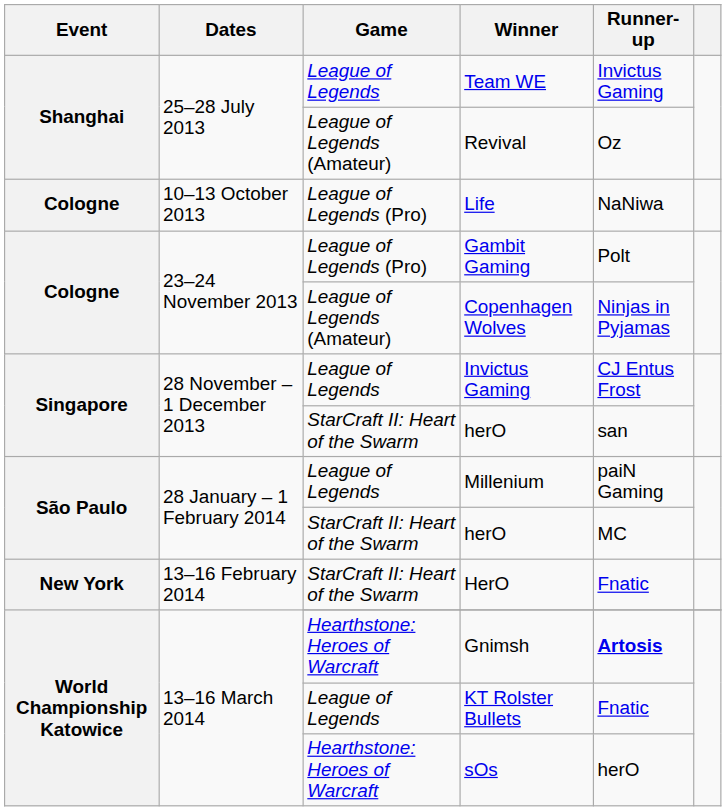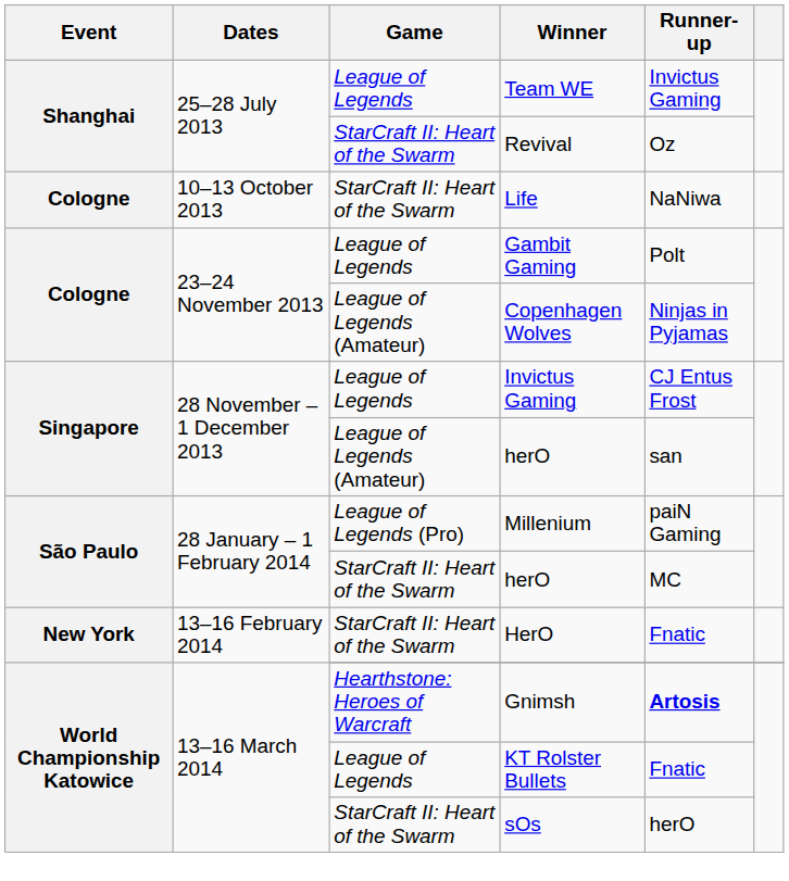Revival | Game: League of Legends (Amateur) -> StarCraft II: Heart of the Swarm
Life | Game: League of Legends (Pro) -> StarCraft II: Heart of the Swarm
Gambit Gaming | Game: League of Legends (Pro) -> League of Legends
28 November – 1 December 2013 / herO | Game: StarCraft II: Heart of the Swarm -> League of Legends (Amateur)
Millenium | Game: League of Legends -> League of Legends (Pro)
sOs | Game: Hearthstone: Heroes of Warcraft -> StarCraft II: Heart of the Swarm
